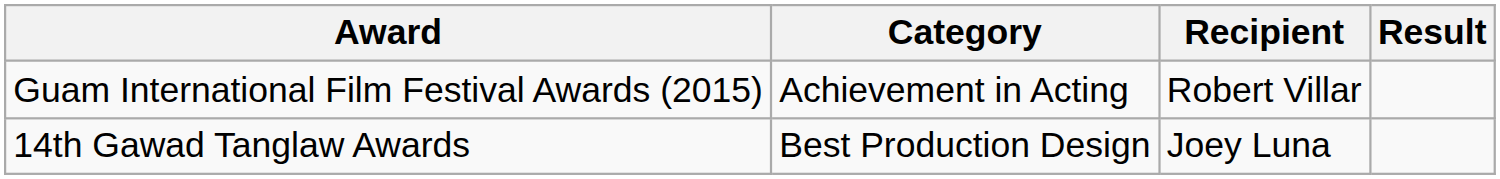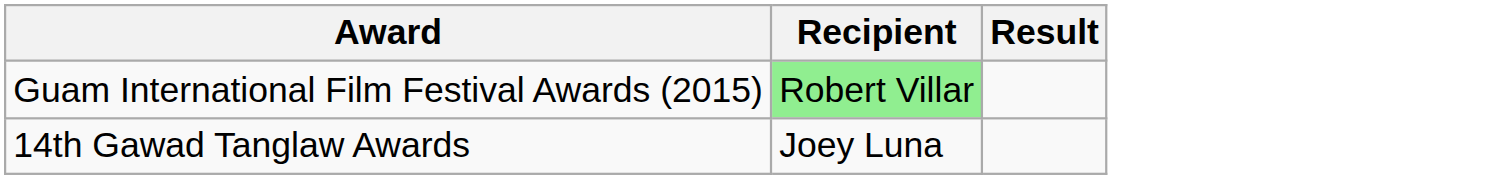- column: Category | Achievement in Acting | Best Production Design
Guam International Film Festival Awards (2015) | Recipient: no background -> lightgreen background
